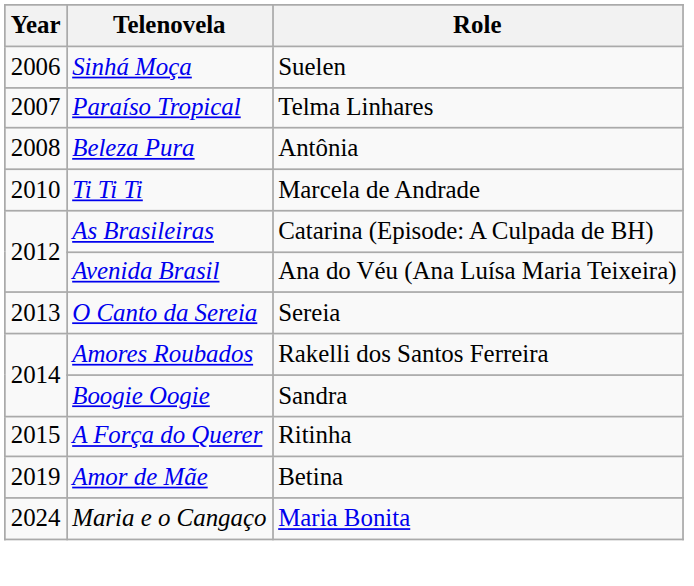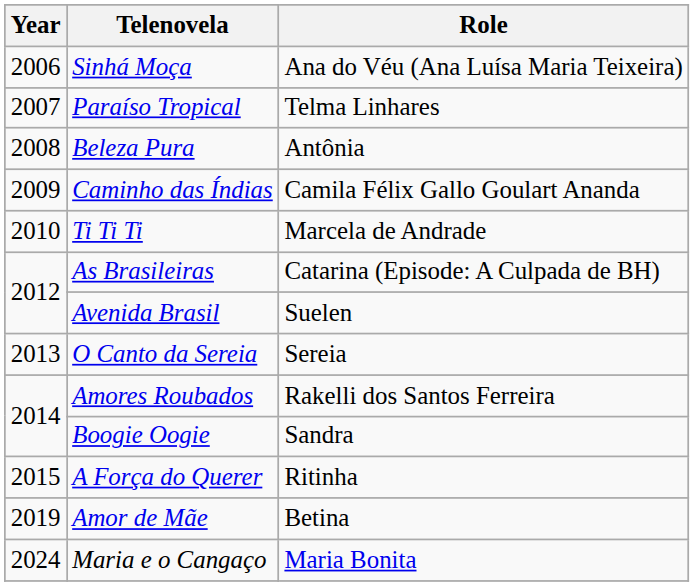Sinhá Moça | Role: Suelen -> Ana do Véu (Ana Luísa Maria Teixeira)
+ row: 2009 | Caminho das Índias | Camila Félix Gallo Goulart Ananda
Avenida Brasil | Role: Ana do Véu (Ana Luísa Maria Teixeira) -> Suelen
